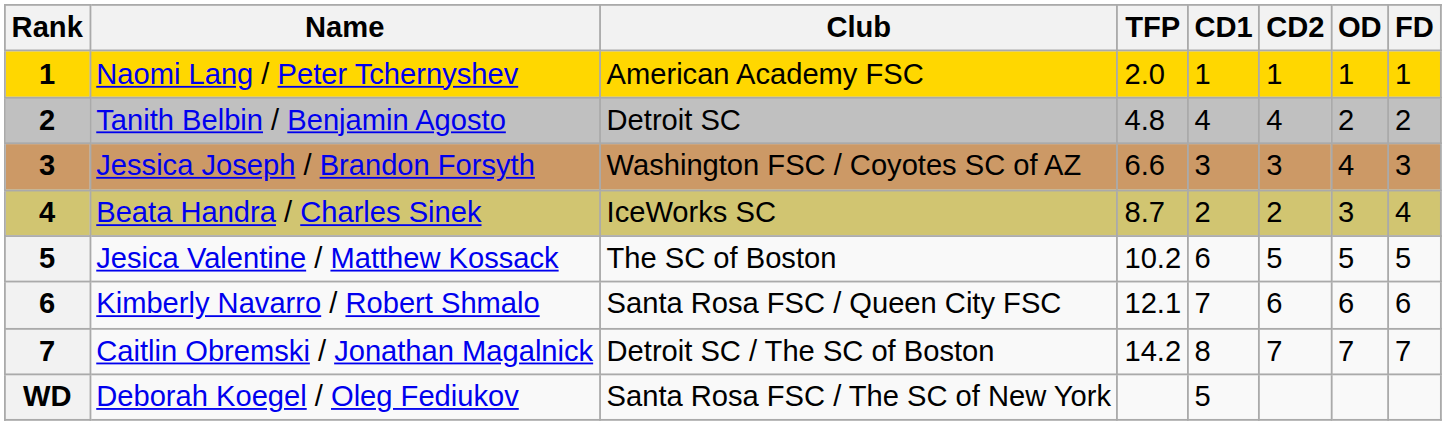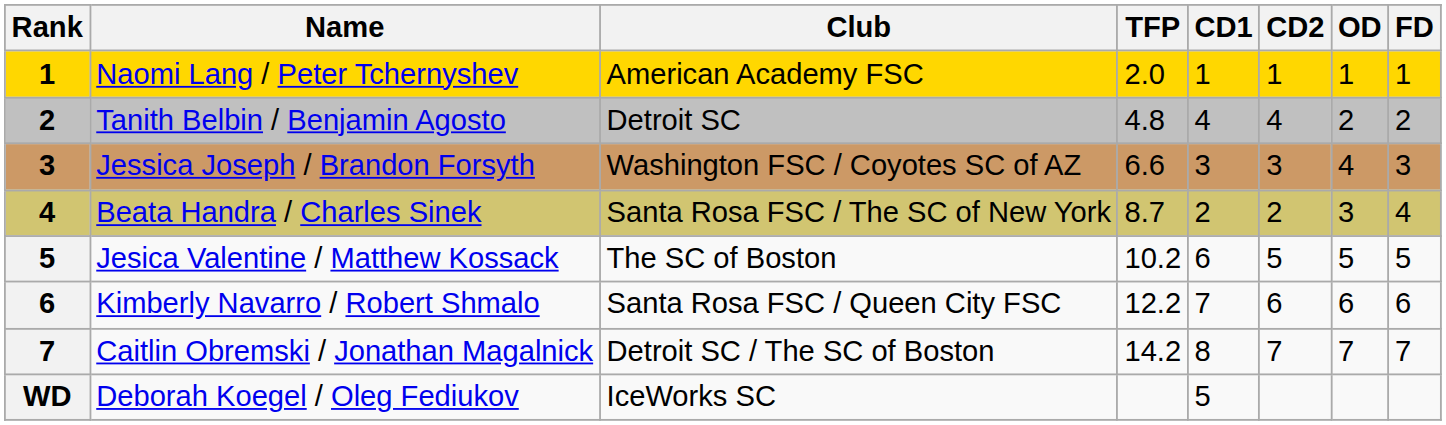Beata Handra / Charles Sinek | Club: IceWorks SC -> Santa Rosa FSC / The SC of New York
Kimberly Navarro / Robert Shmalo | TFP: 12.1 -> 12.2
Deborah Koegel / Oleg Fediukov | Club: Santa Rosa FSC / The SC of New York -> IceWorks SC
